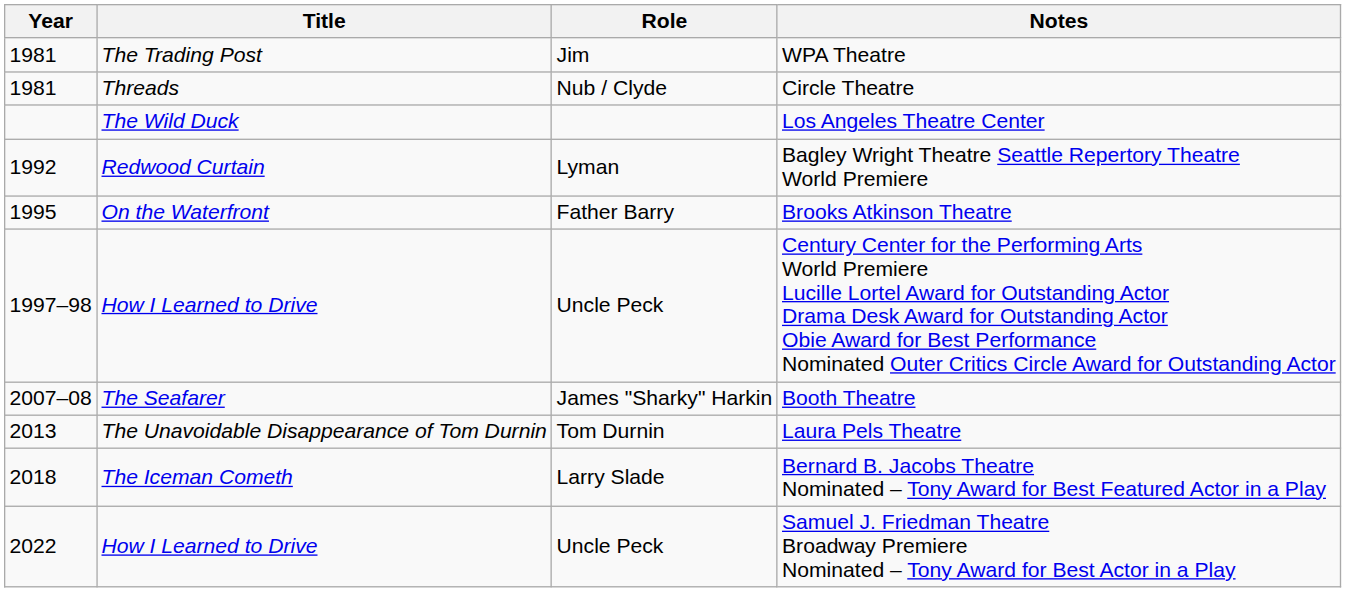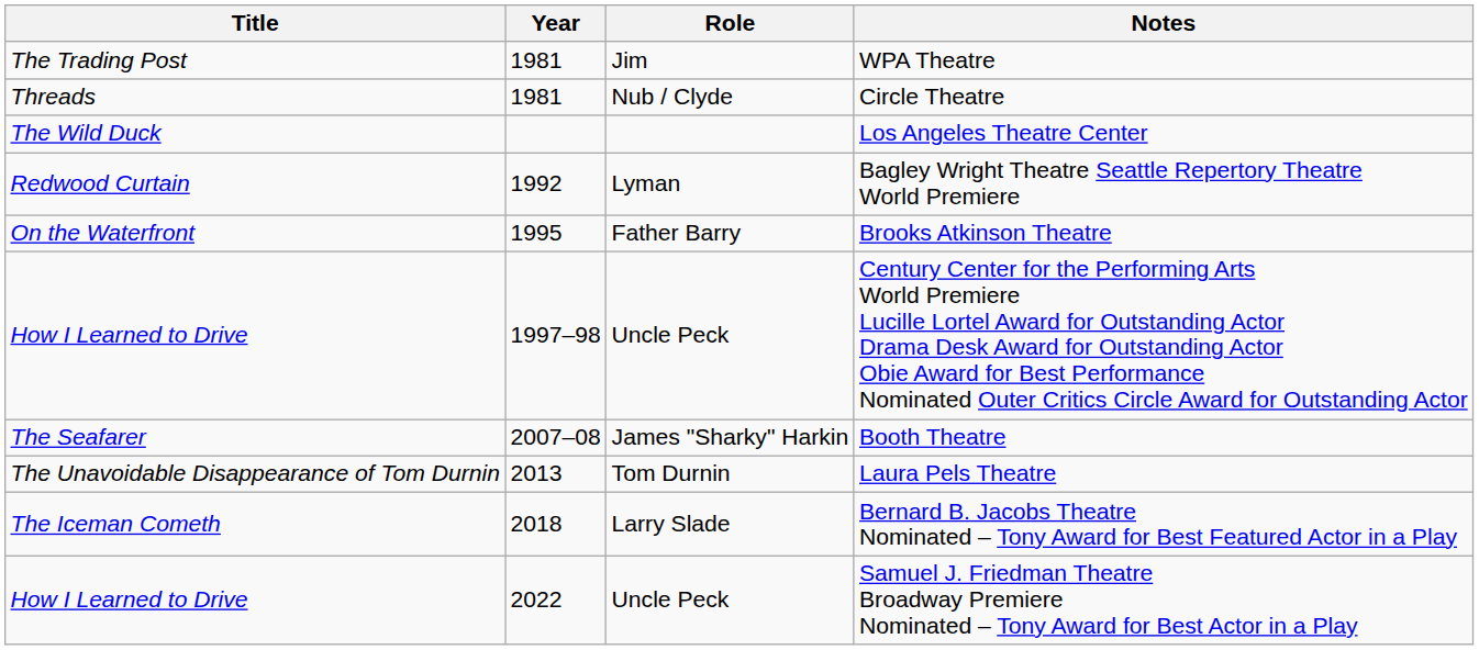columns swapped: Year <-> Title
